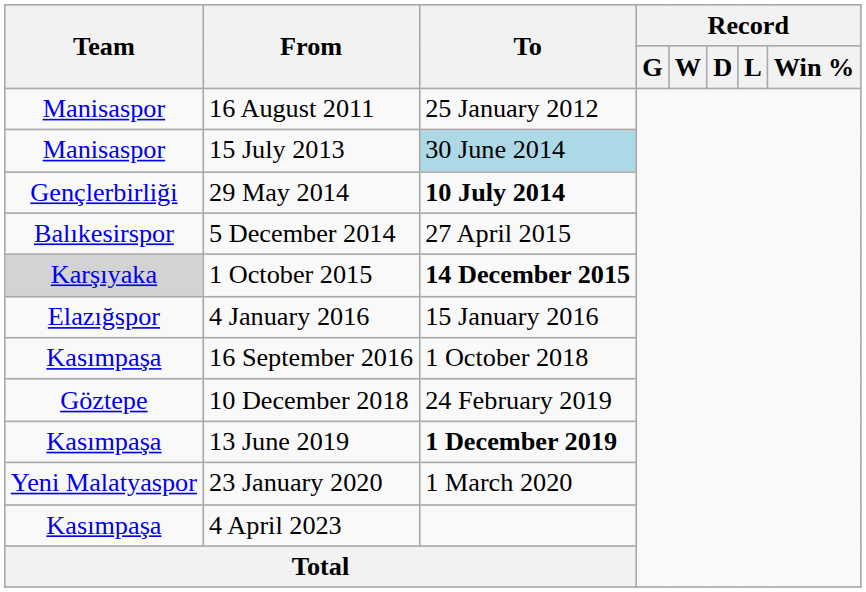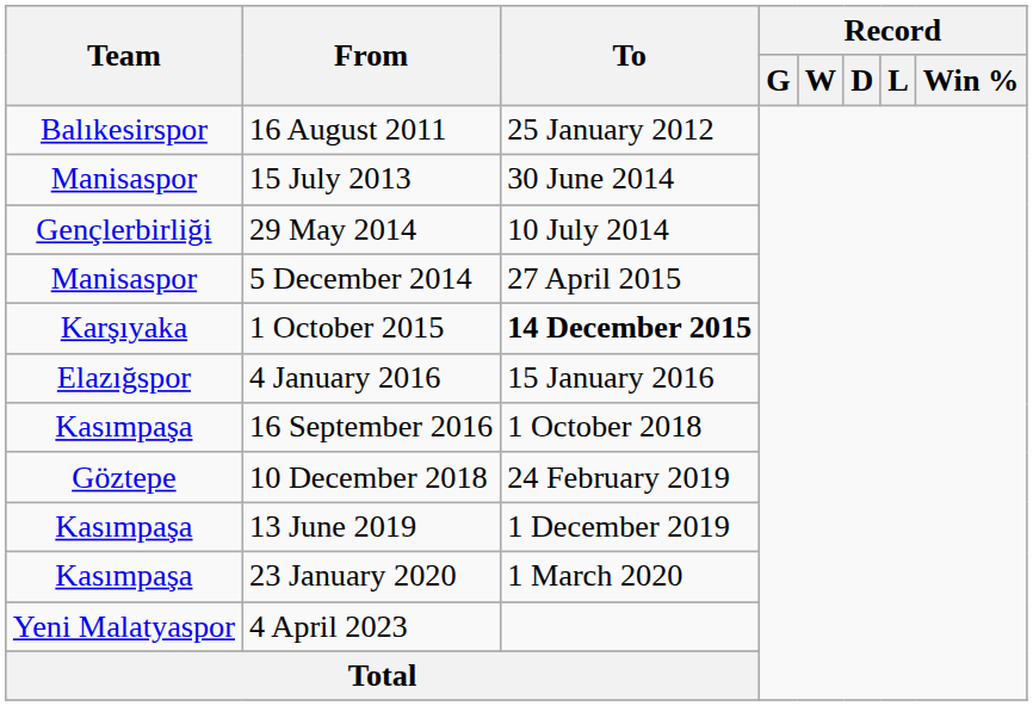16 August 2011 | Team: Manisaspor -> Balıkesirspor
15 July 2013 | To: lightblue background -> no background
29 May 2014 | To: bold -> normal
5 December 2014 | Team: Balıkesirspor -> Manisaspor
1 October 2015 | Team: lightgrey background -> no background
13 June 2019 | To: bold -> normal
23 January 2020 | Team: Yeni Malatyaspor -> Kasımpaşa
4 April 2023 | Team: Kasımpaşa -> Yeni Malatyaspor
